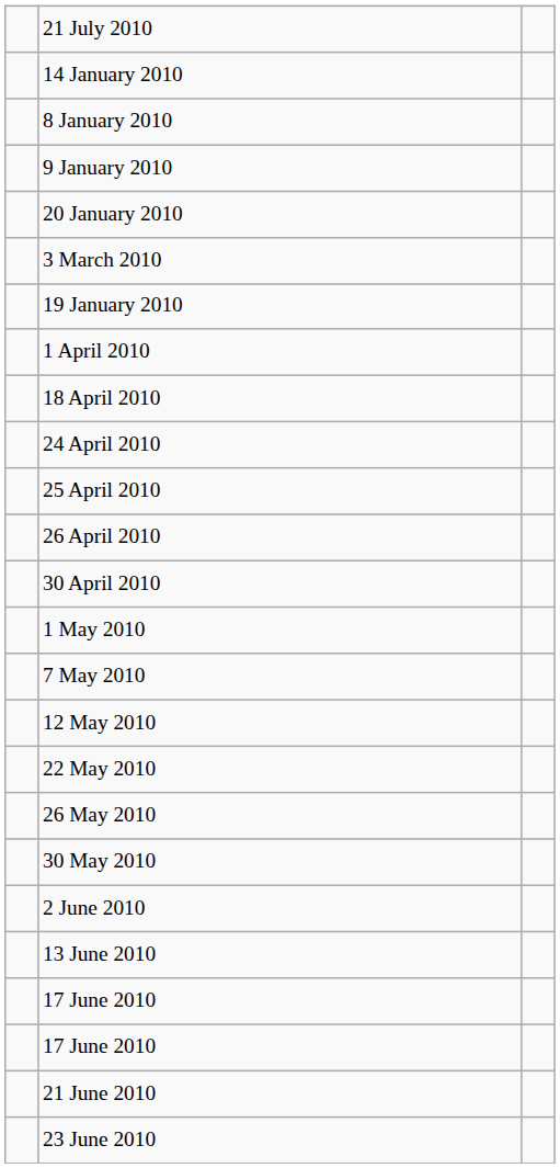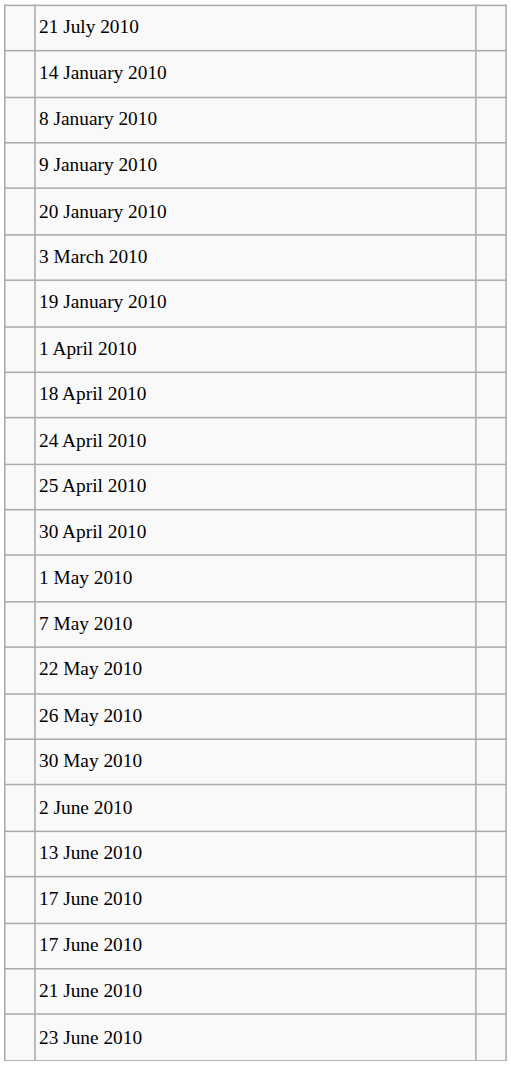- row: 26 April 2010
- row: 12 May 2010
